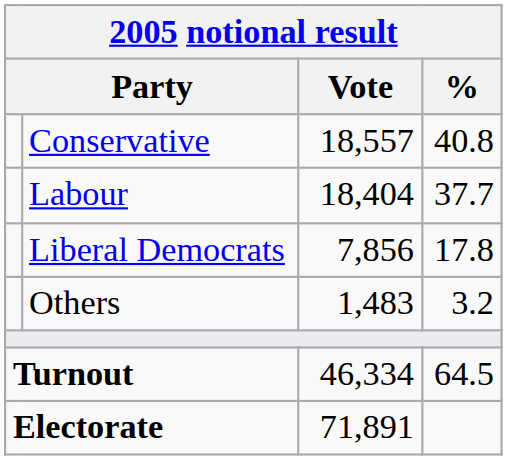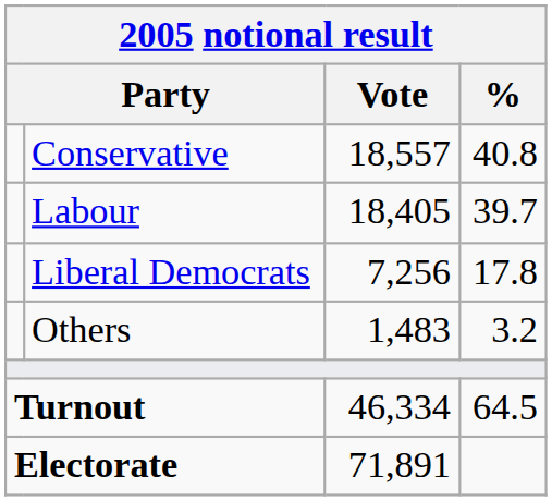Labour | Vote: 18,404 -> 18,405
Labour | %: 37.7 -> 39.7
Liberal Democrats | Vote: 7,856 -> 7,256
